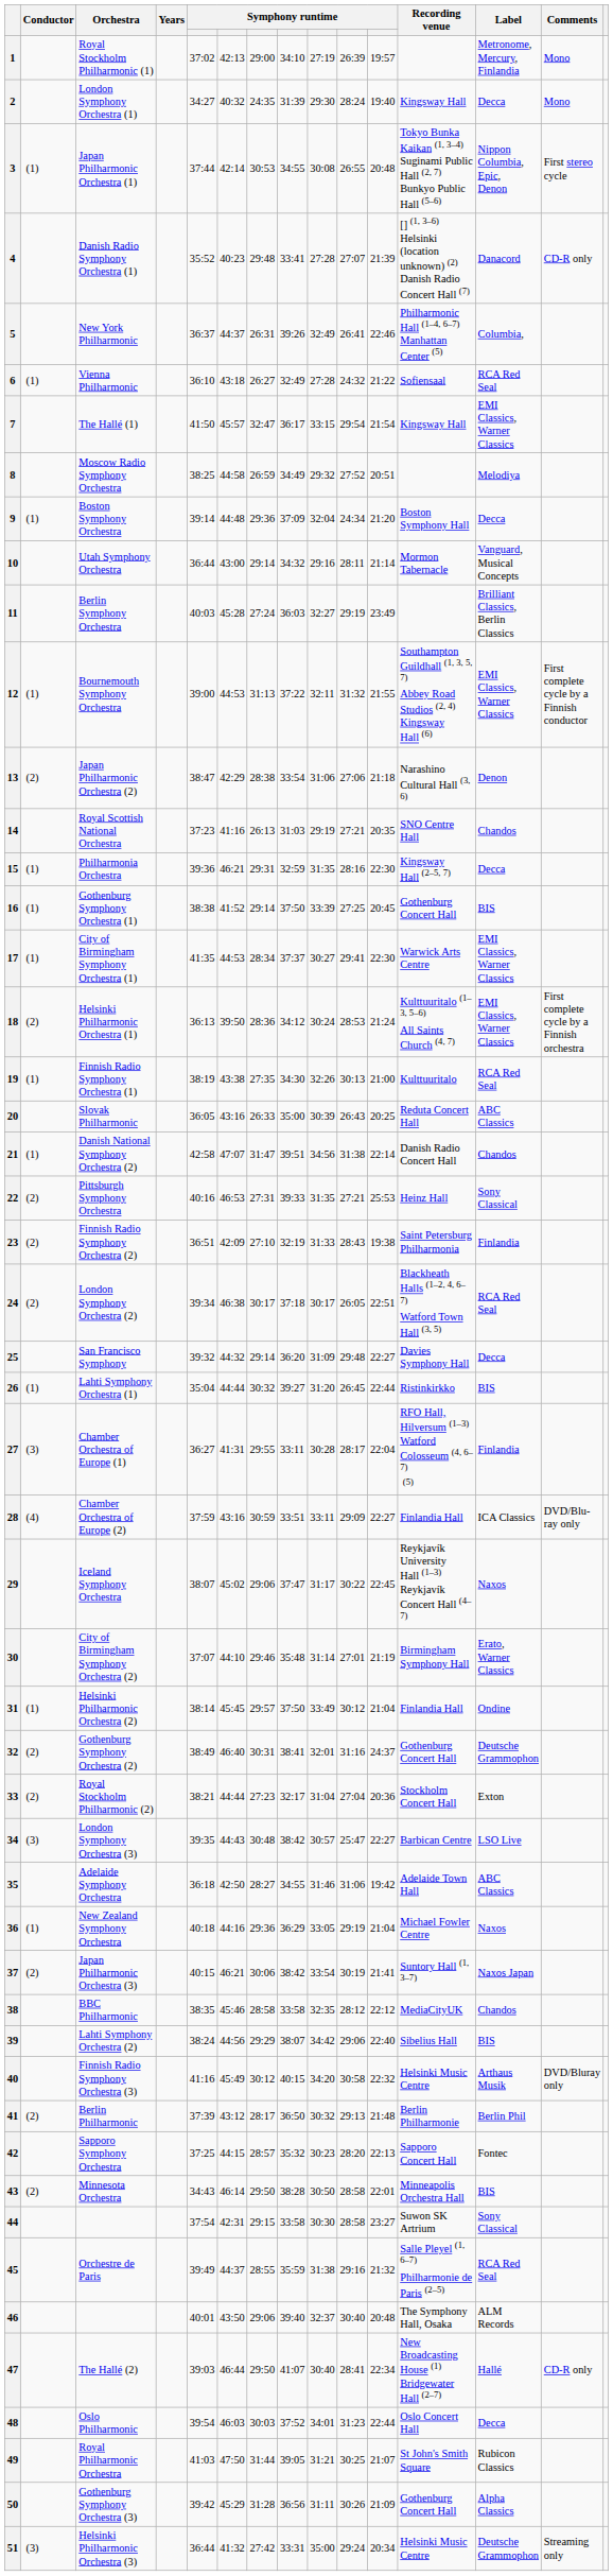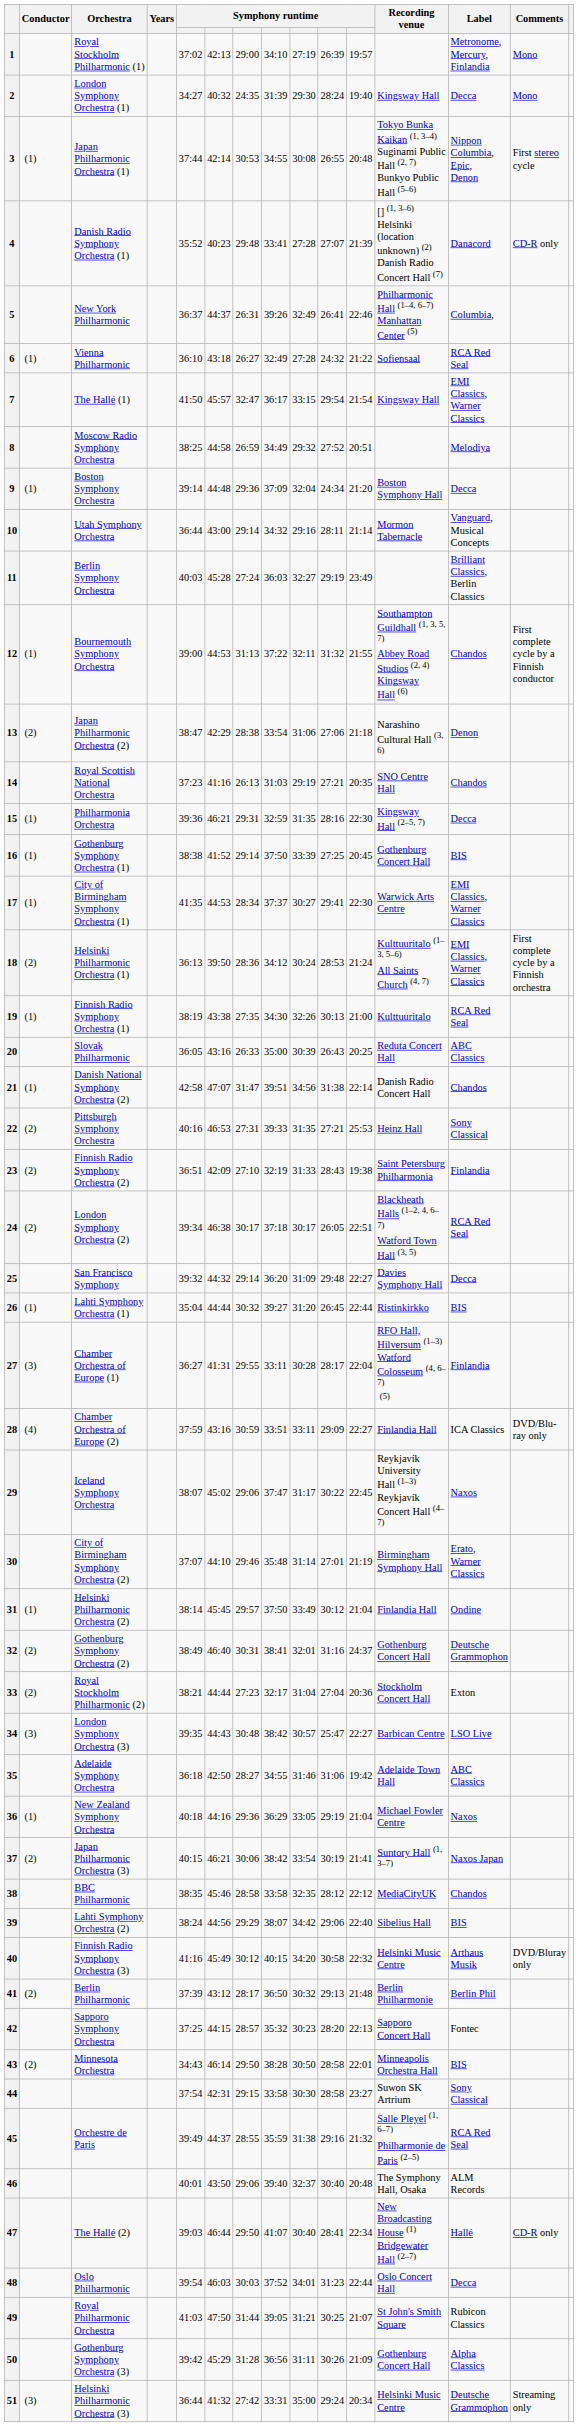12 | Label: EMI Classics, Warner Classics -> Chandos
